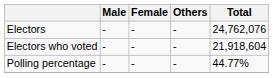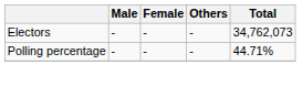Electors | Total: 24,762,076 -> 34,762,073
- row: Electors who voted | - | - | - | 21,918,604
Polling percentage | Total: 44.77% -> 44.71%
